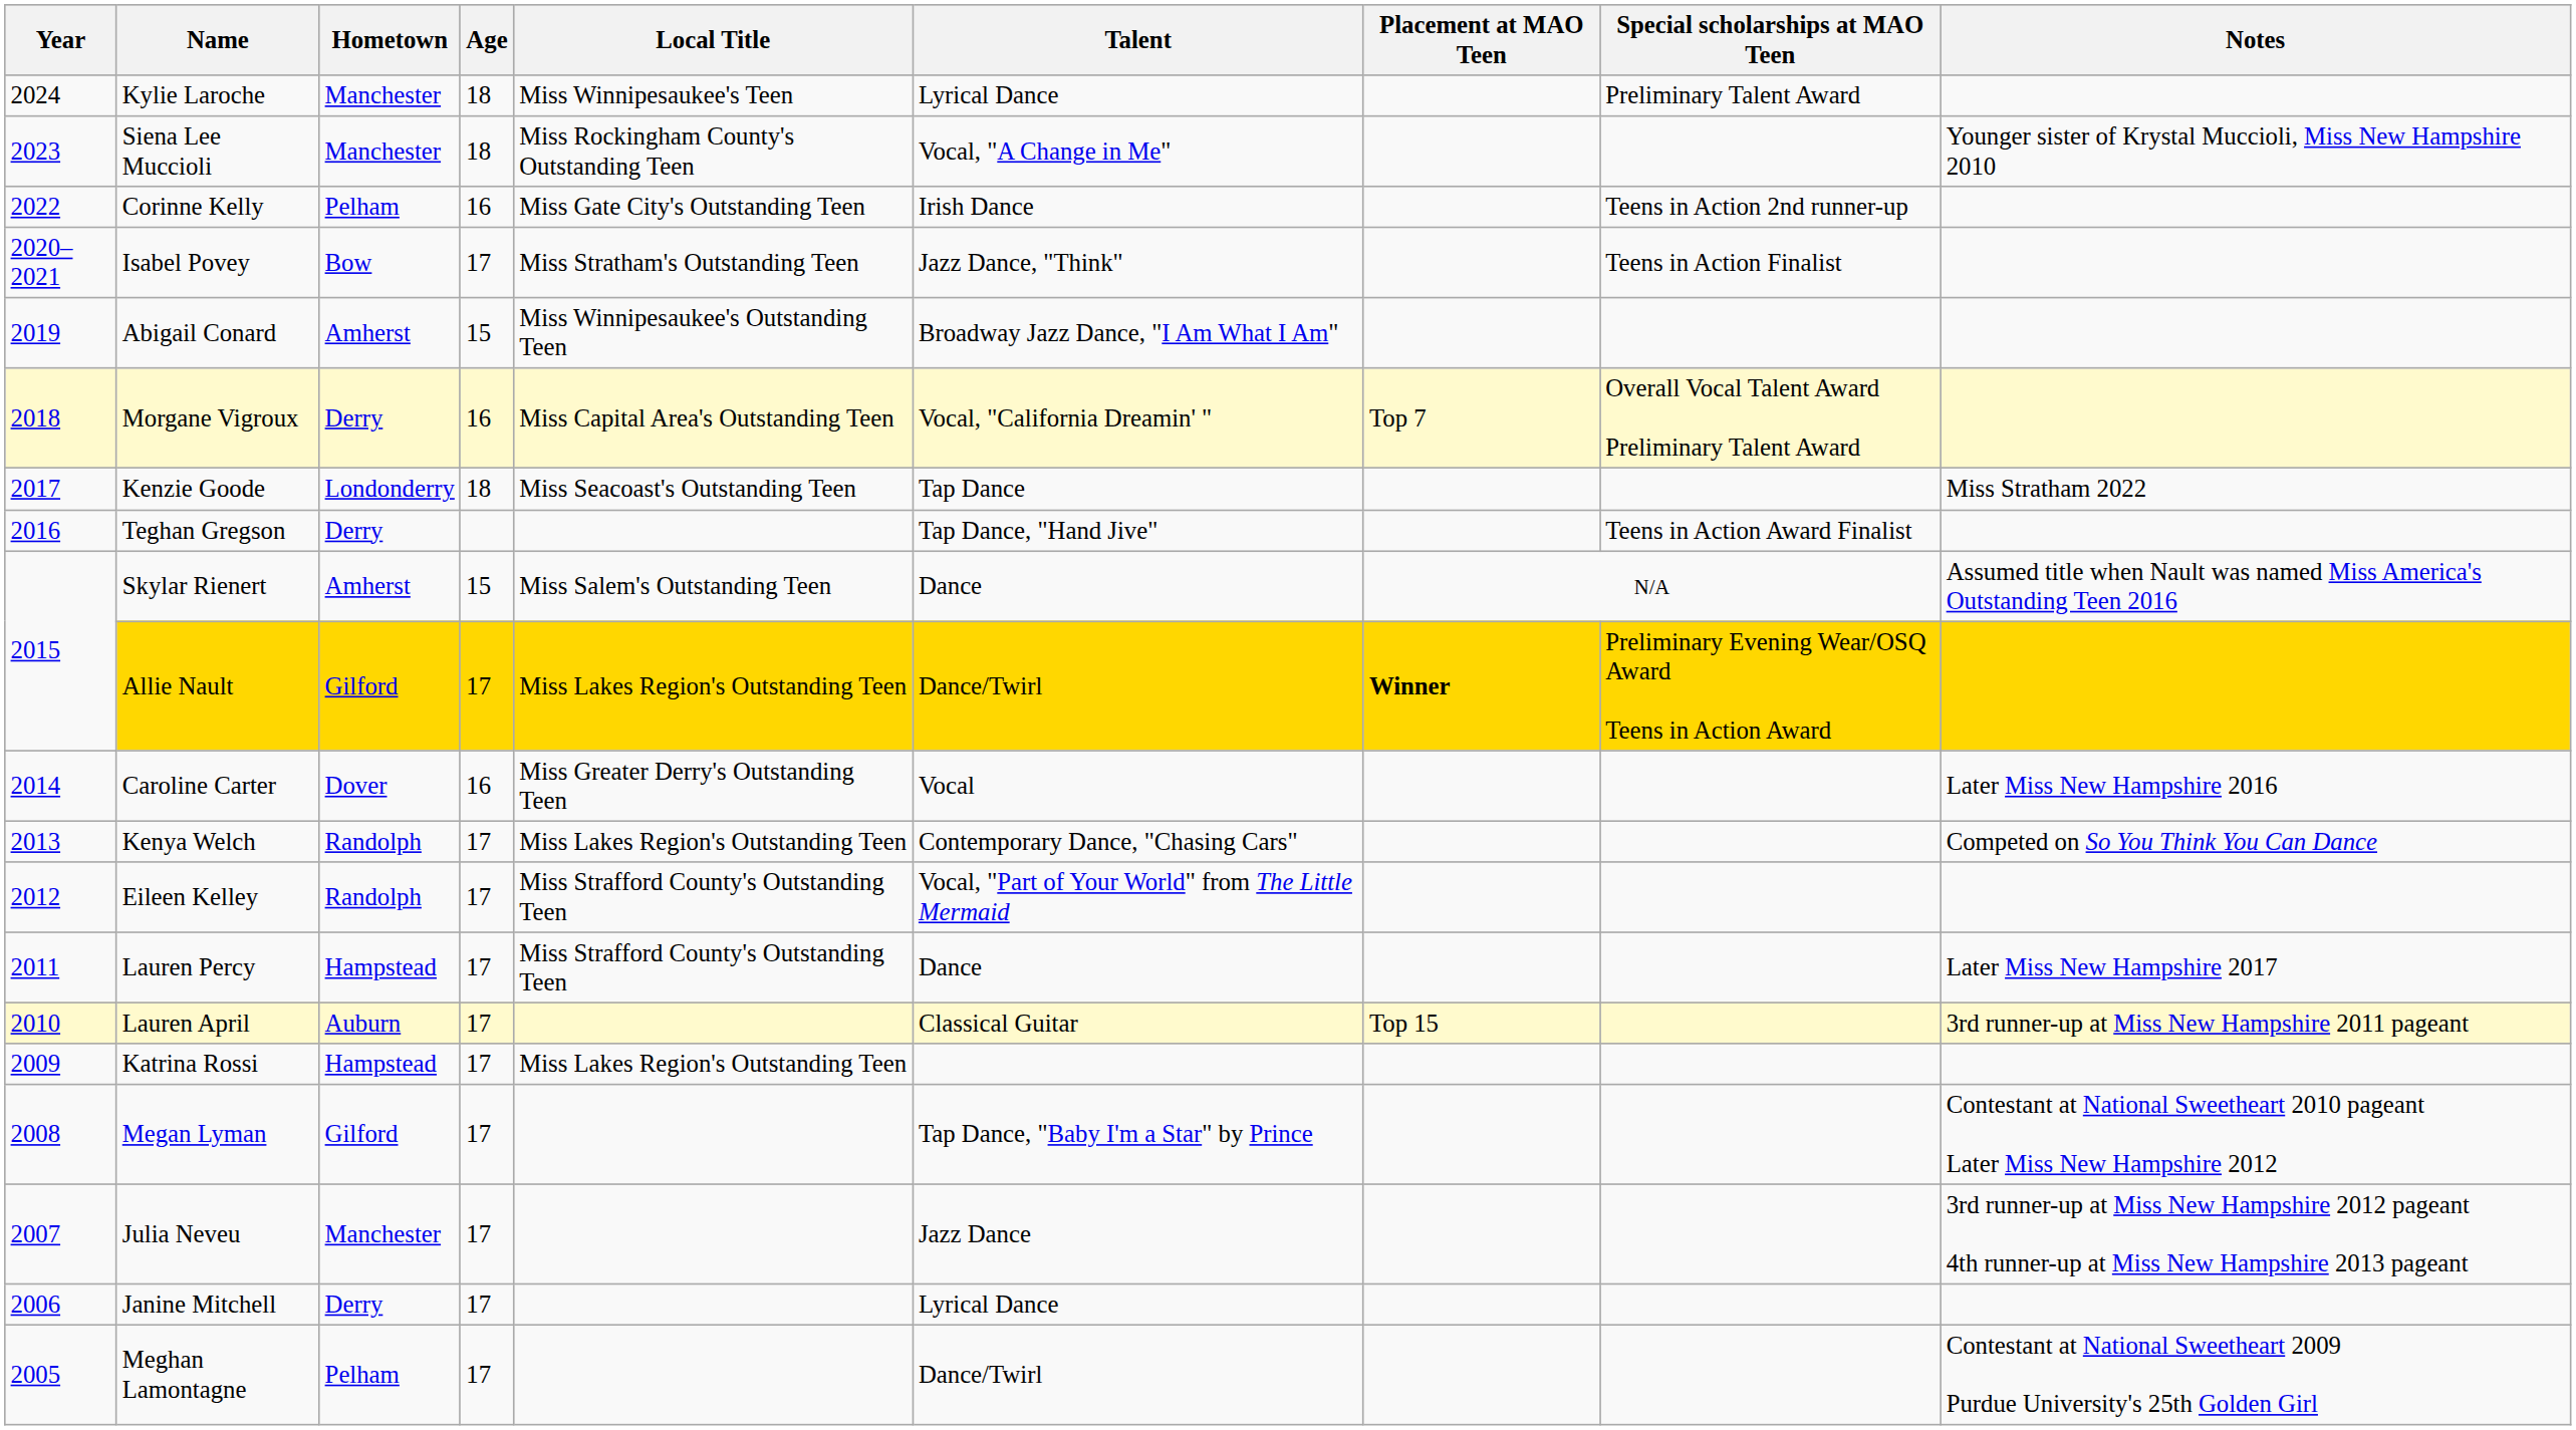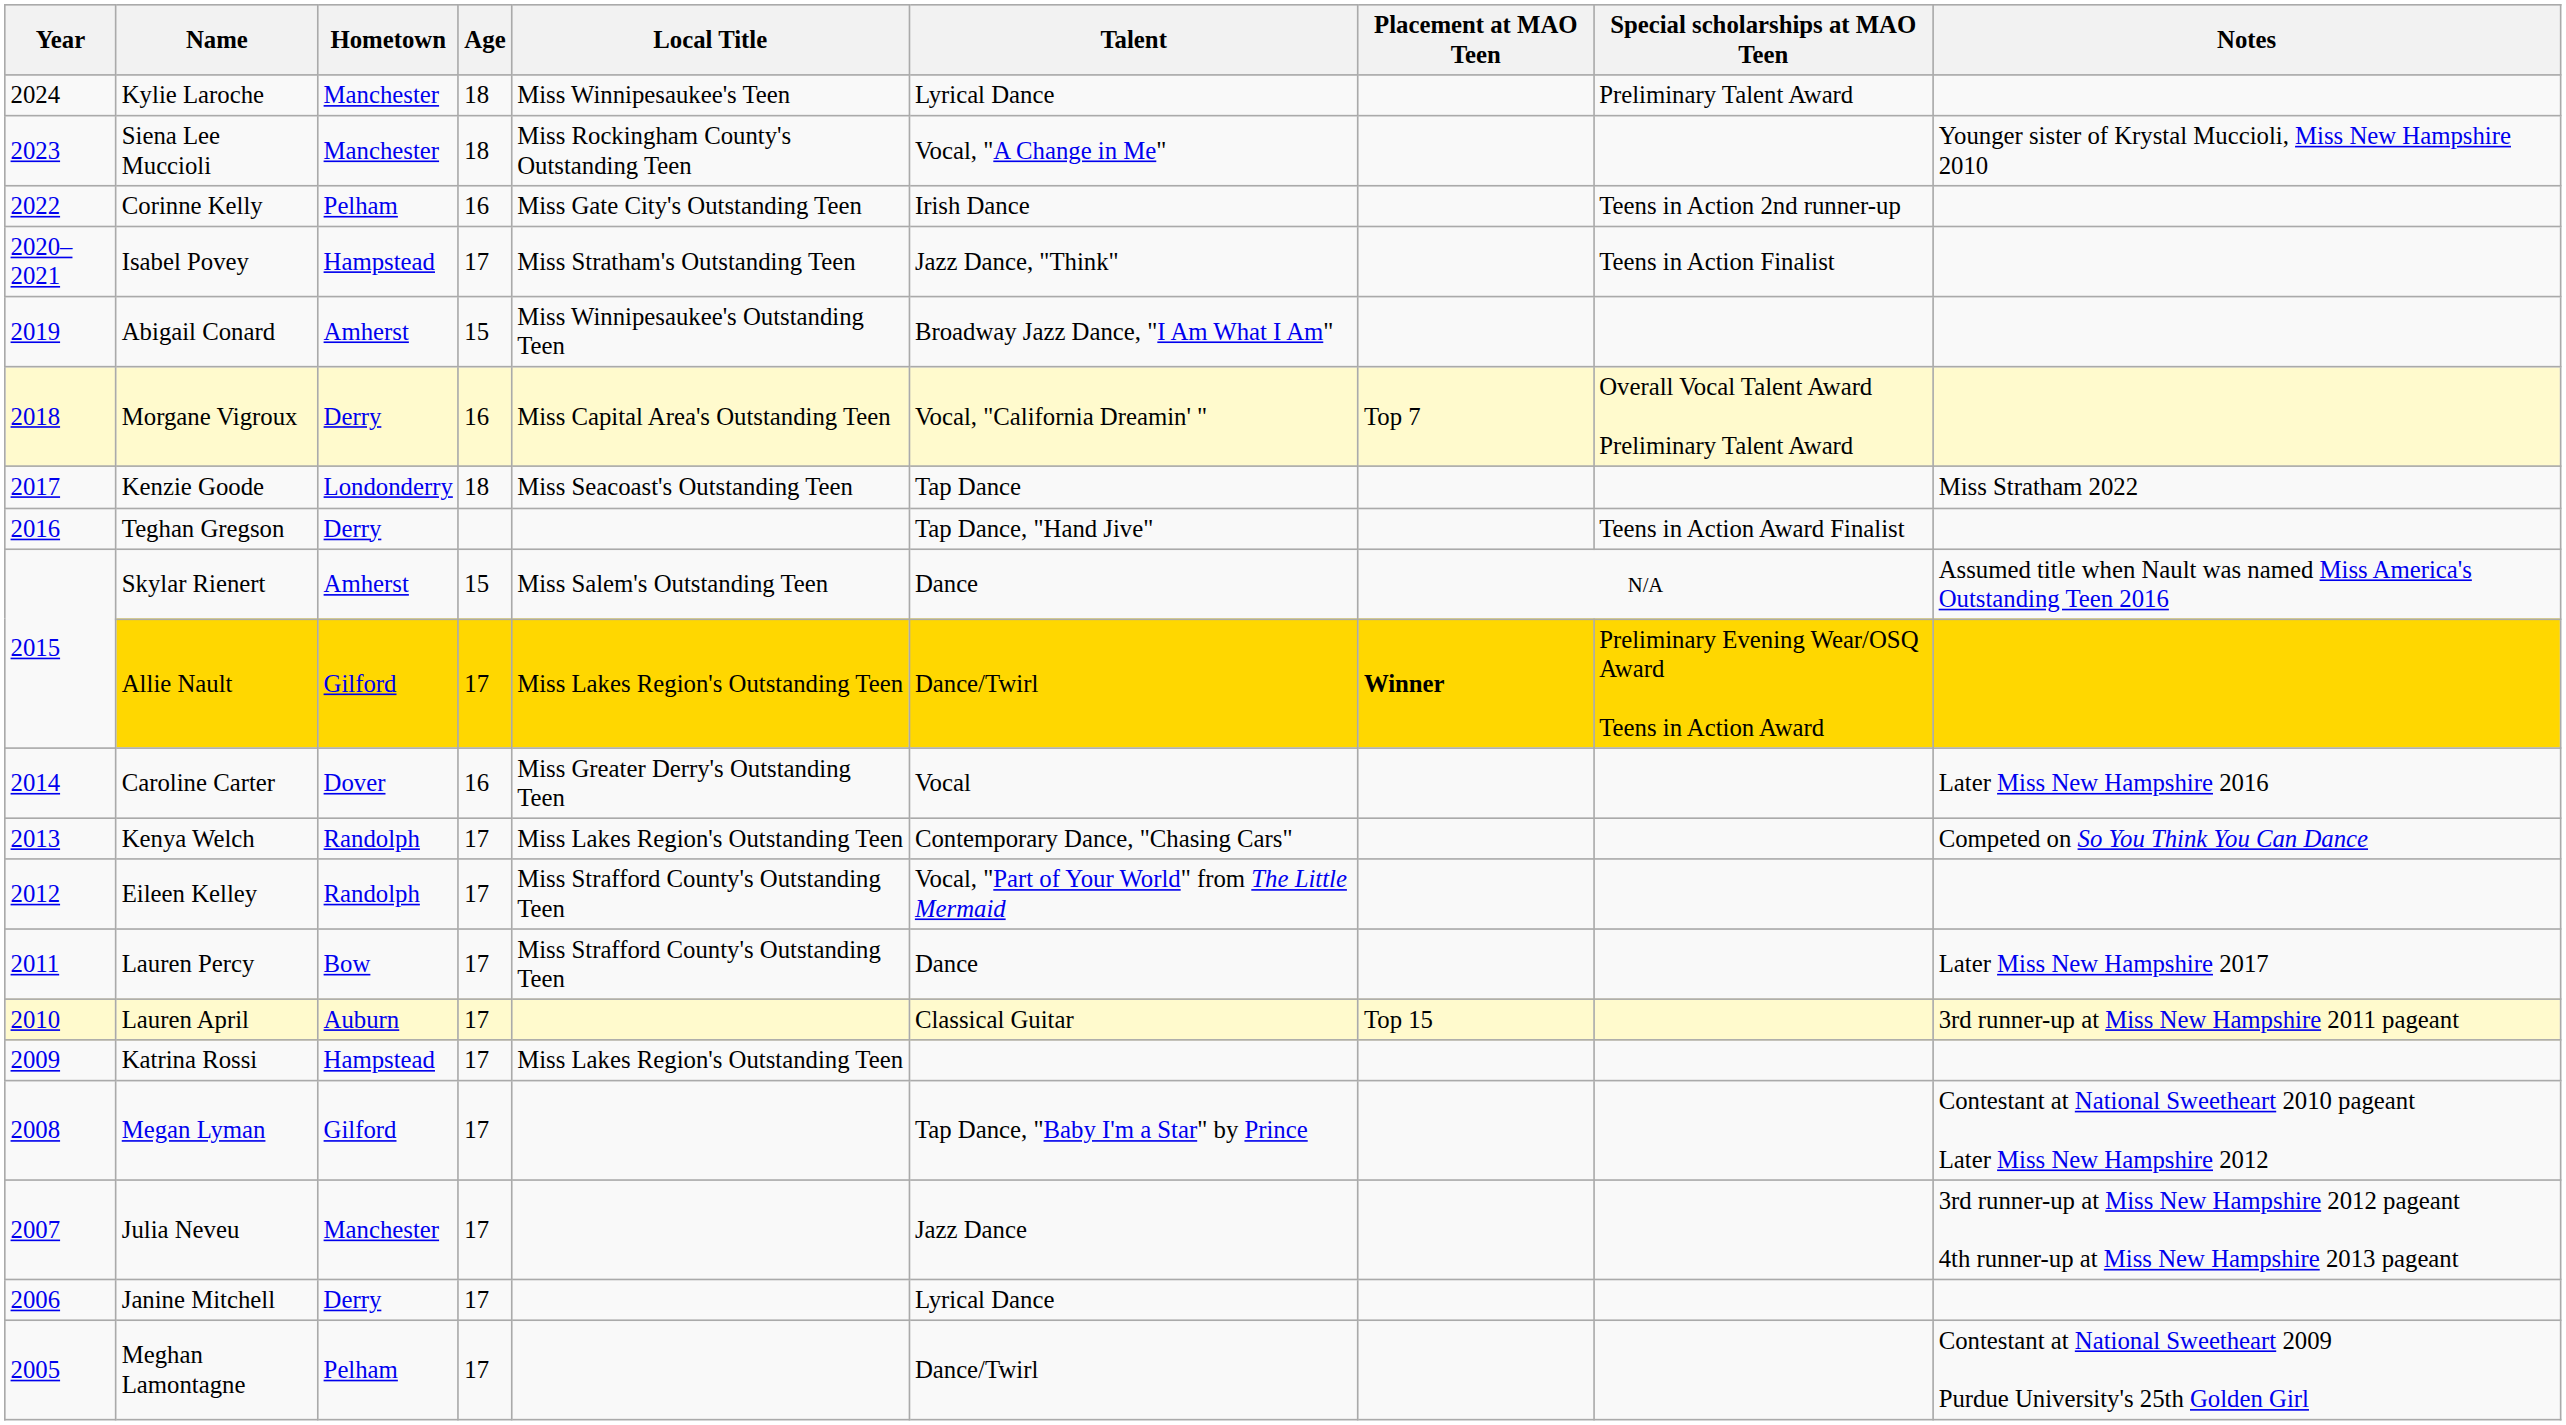Isabel Povey | Hometown: Bow -> Hampstead
Lauren Percy | Hometown: Hampstead -> Bow
